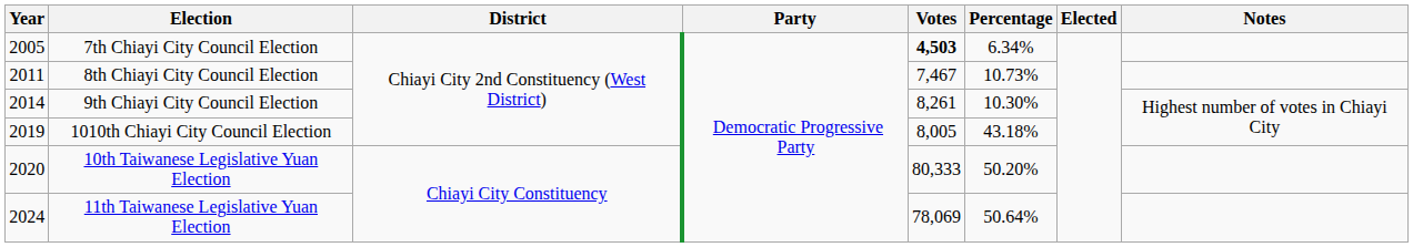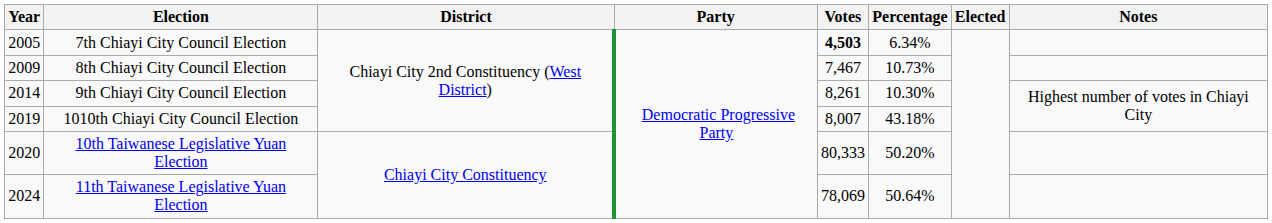8th Chiayi City Council Election | Year: 2011 -> 2009
1010th Chiayi City Council Election | Votes: 8,005 -> 8,007
